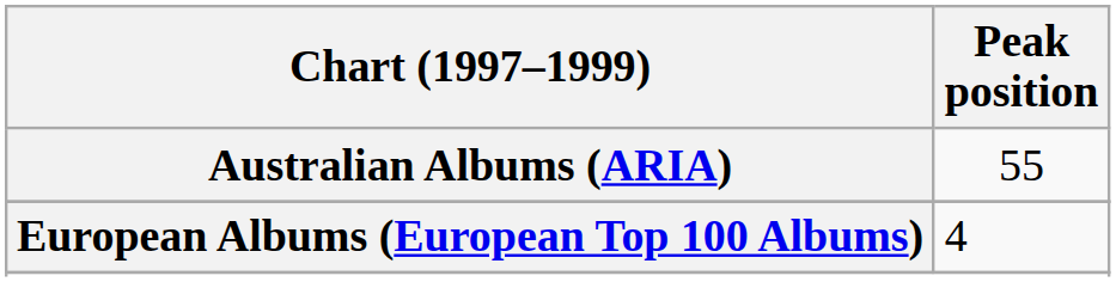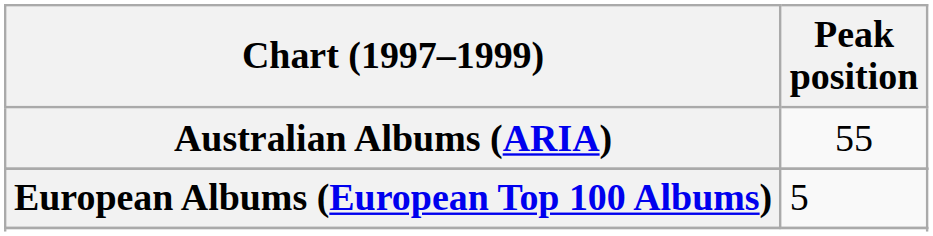European Albums (European Top 100 Albums) | Peak position: 4 -> 5
